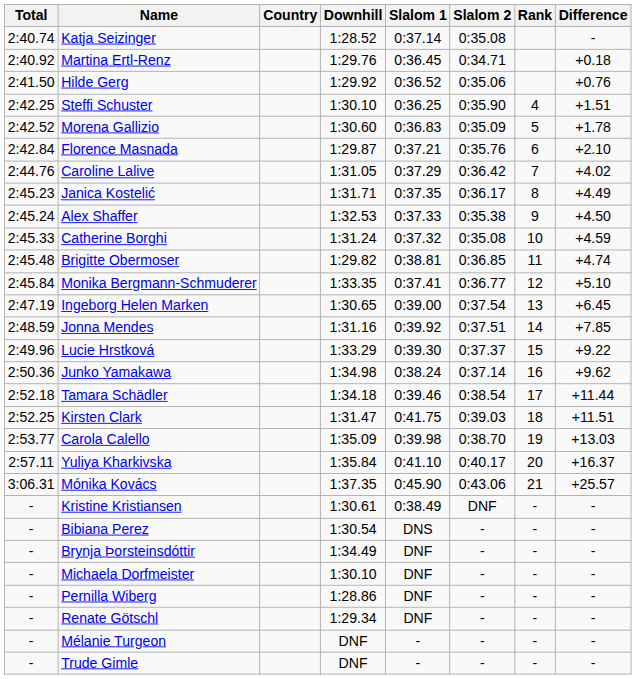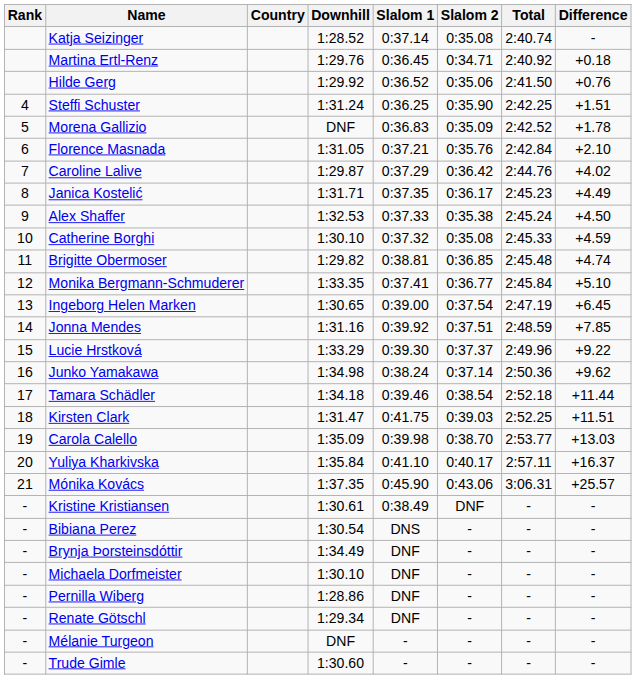columns swapped: Rank <-> Total
Steffi Schuster | Downhill: 1:30.10 -> 1:31.24
Morena Gallizio | Downhill: 1:30.60 -> DNF
Florence Masnada | Downhill: 1:29.87 -> 1:31.05
Caroline Lalive | Downhill: 1:31.05 -> 1:29.87
Catherine Borghi | Downhill: 1:31.24 -> 1:30.10
Trude Gimle | Downhill: DNF -> 1:30.60
